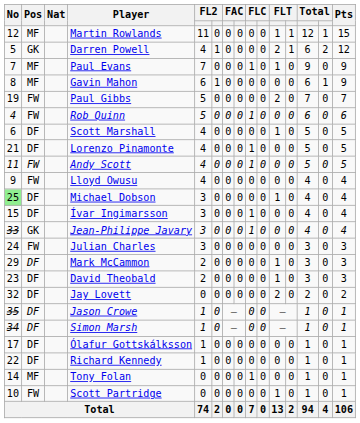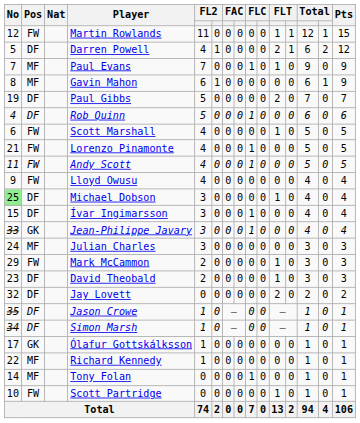Martin Rowlands | Pos: MF -> FW
Darren Powell | Pos: GK -> DF
Paul Gibbs | Pos: FW -> DF
Rob Quinn | Pos: FW -> DF
Scott Marshall | Pos: DF -> FW
Lorenzo Pinamonte | Pos: DF -> FW
Julian Charles | Pos: FW -> MF
Mark McCammon | Pos: DF -> FW
Ólafur Gottskálksson | Pos: DF -> GK
Richard Kennedy | Pos: DF -> MF
